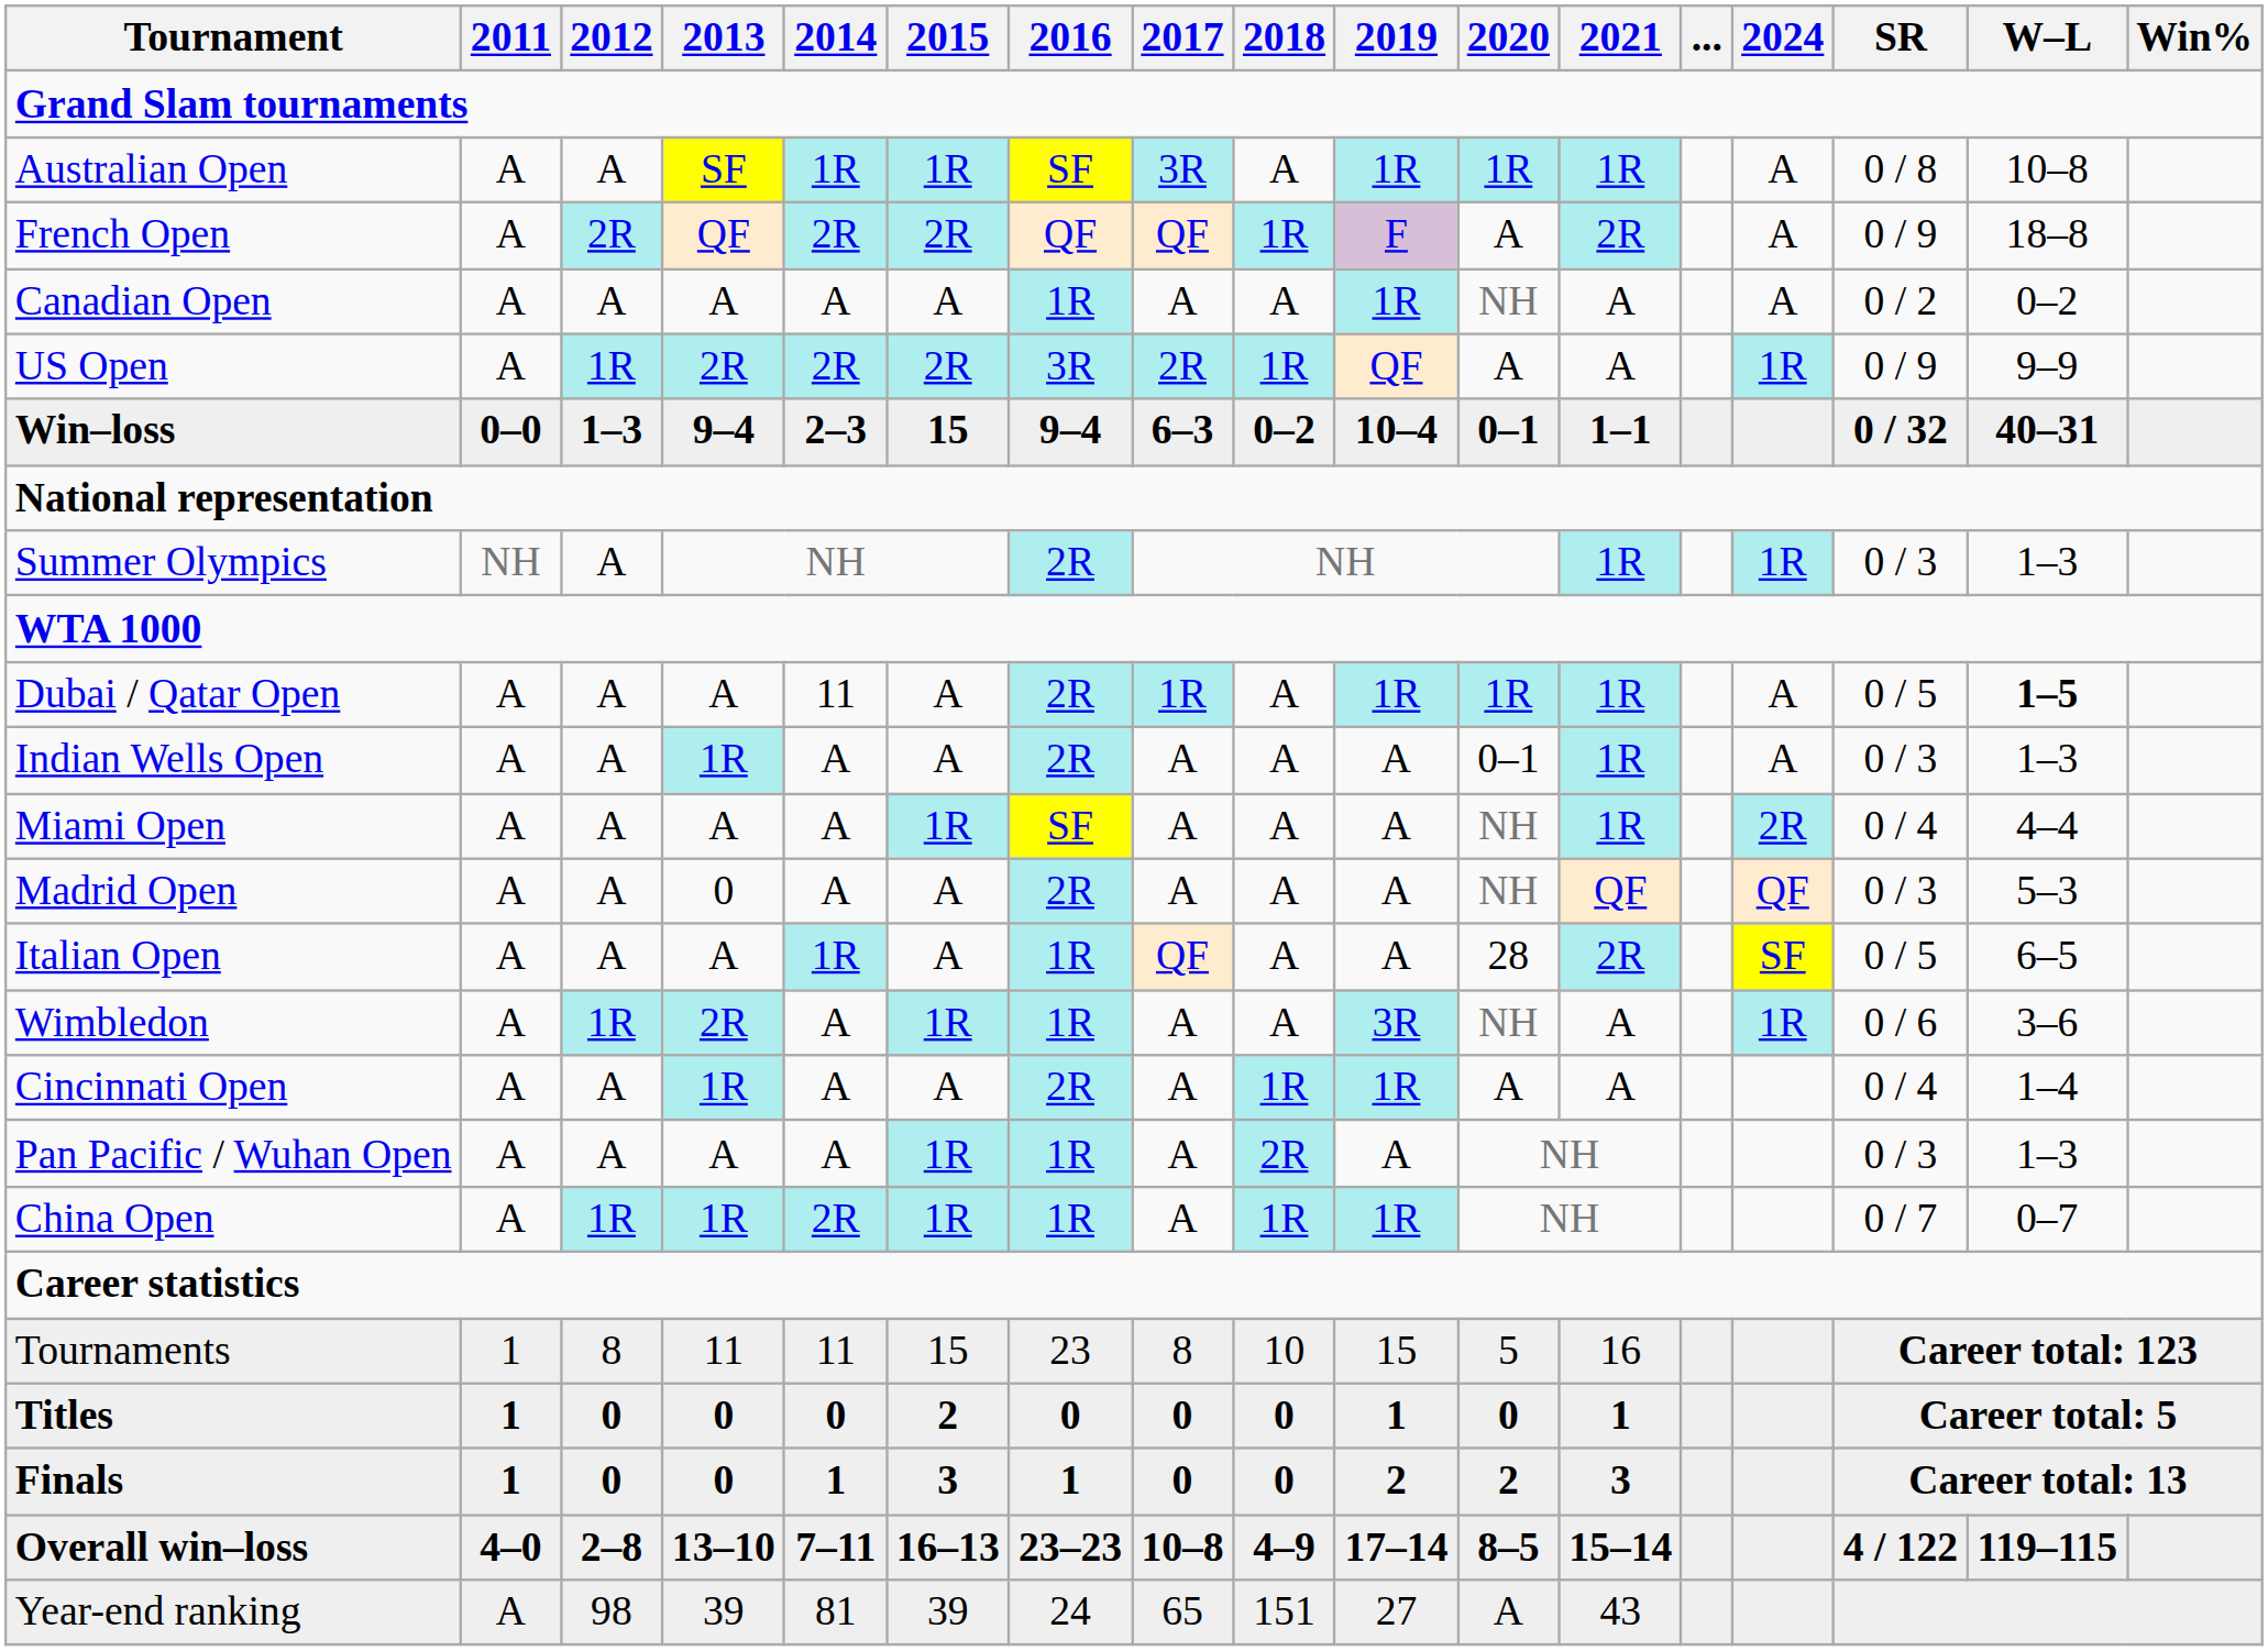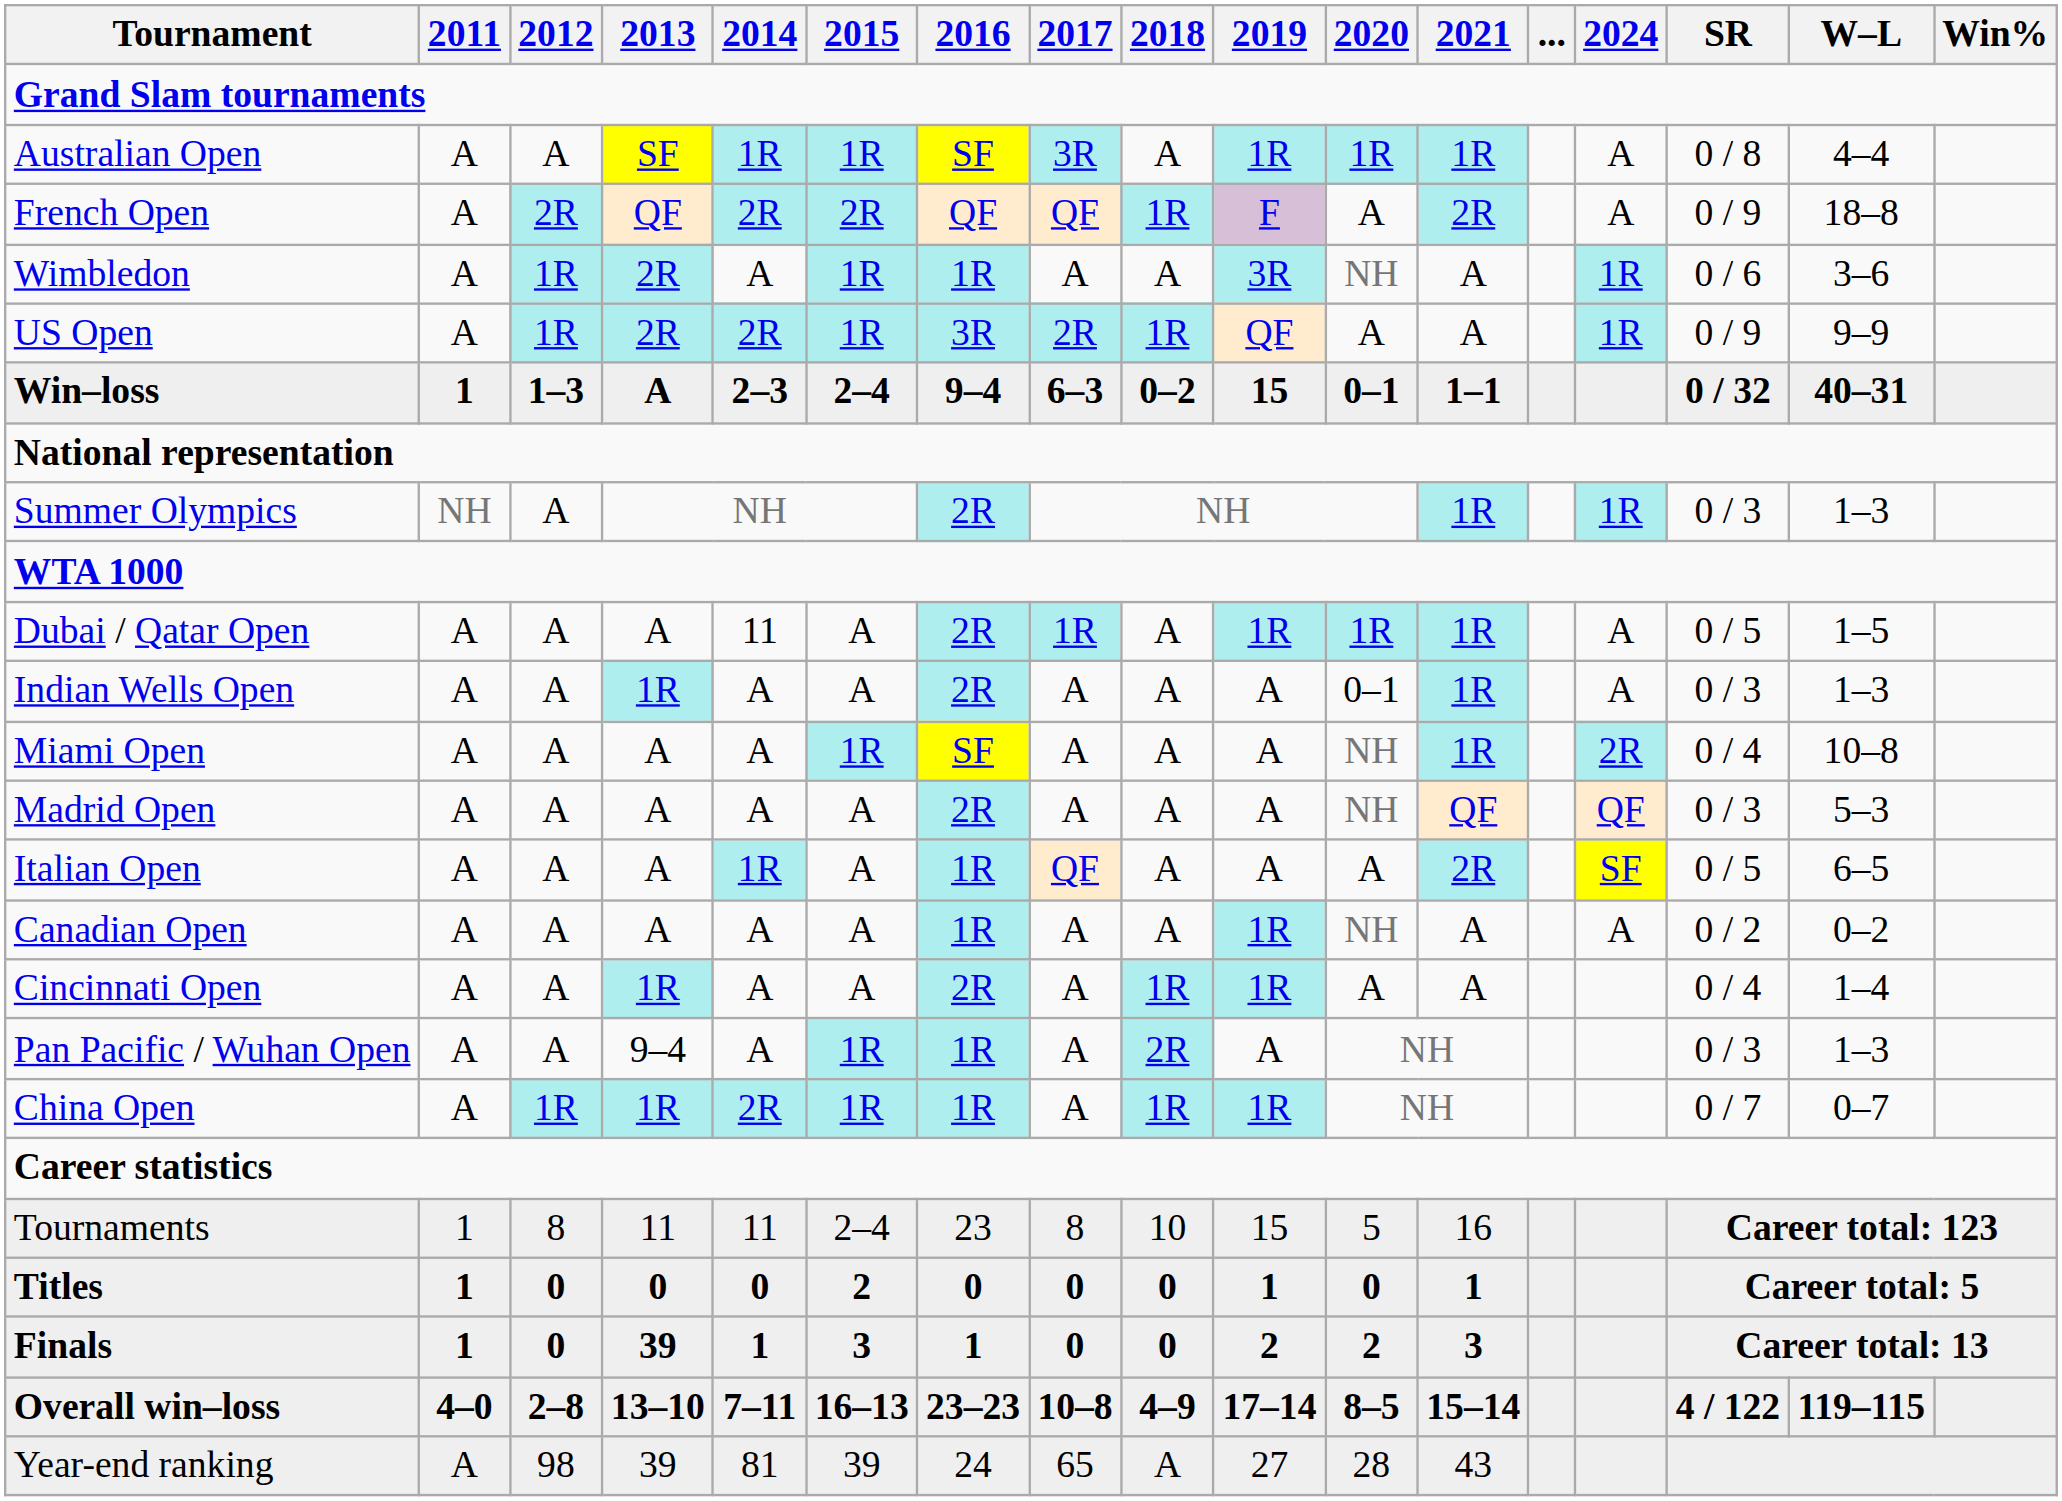Australian Open | W–L: 10–8 -> 4–4
rows swapped: Wimbledon <-> Canadian Open
US Open | 2015: 2R -> 1R
Win–loss | 2011: 0–0 -> 1
Win–loss | 2013: 9–4 -> A
Win–loss | 2015: 15 -> 2–4
Win–loss | 2019: 10–4 -> 15
Dubai / Qatar Open | W–L: bold -> normal
Miami Open | W–L: 4–4 -> 10–8
Madrid Open | 2013: 0 -> A
Italian Open | 2020: 28 -> A
Pan Pacific / Wuhan Open | 2013: A -> 9–4
Tournaments | 2015: 15 -> 2–4
Finals | 2013: 0 -> 39
Year-end ranking | 2018: 151 -> A
Year-end ranking | 2020: A -> 28
